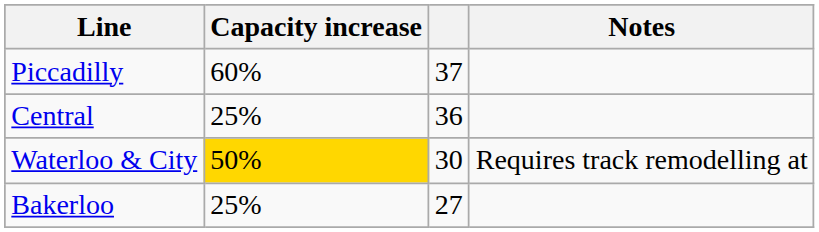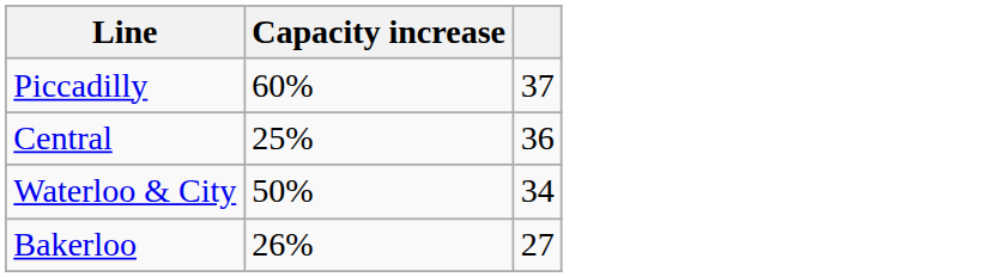- column: Notes | Requires track remodelling at
Waterloo & City | Capacity increase: gold background -> no background
Waterloo & City | column 3: 30 -> 34
Bakerloo | Capacity increase: 25% -> 26%
